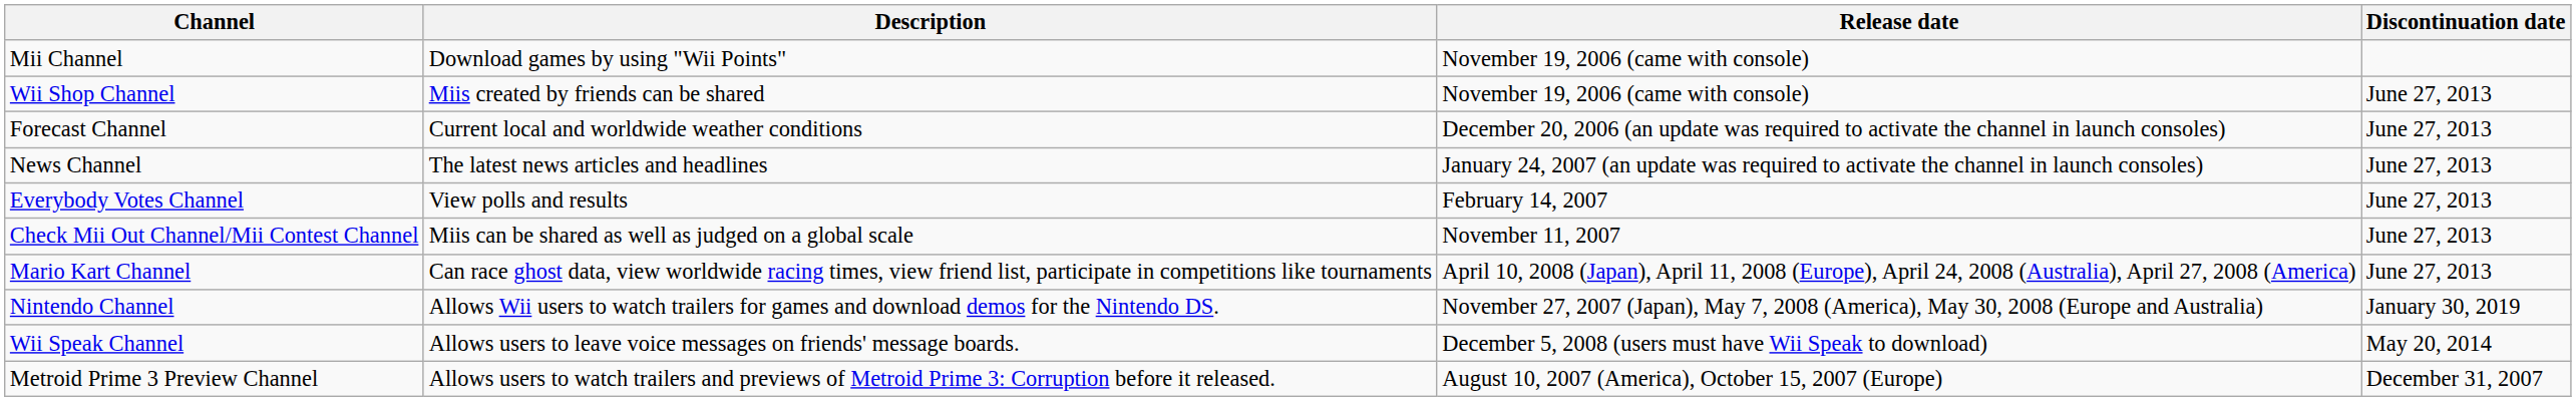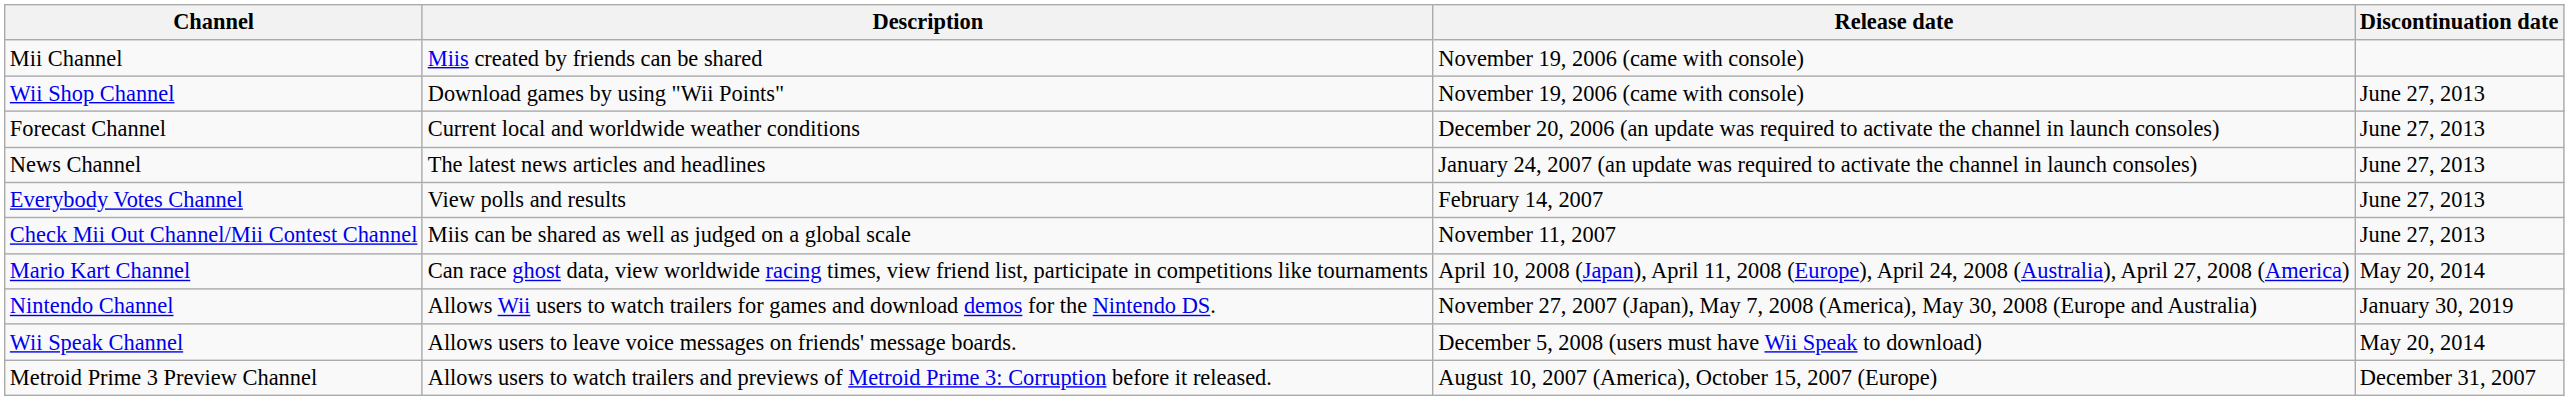Mii Channel | Description: Download games by using "Wii Points" -> Miis created by friends can be shared
Wii Shop Channel | Description: Miis created by friends can be shared -> Download games by using "Wii Points"
Mario Kart Channel | Discontinuation date: June 27, 2013 -> May 20, 2014
